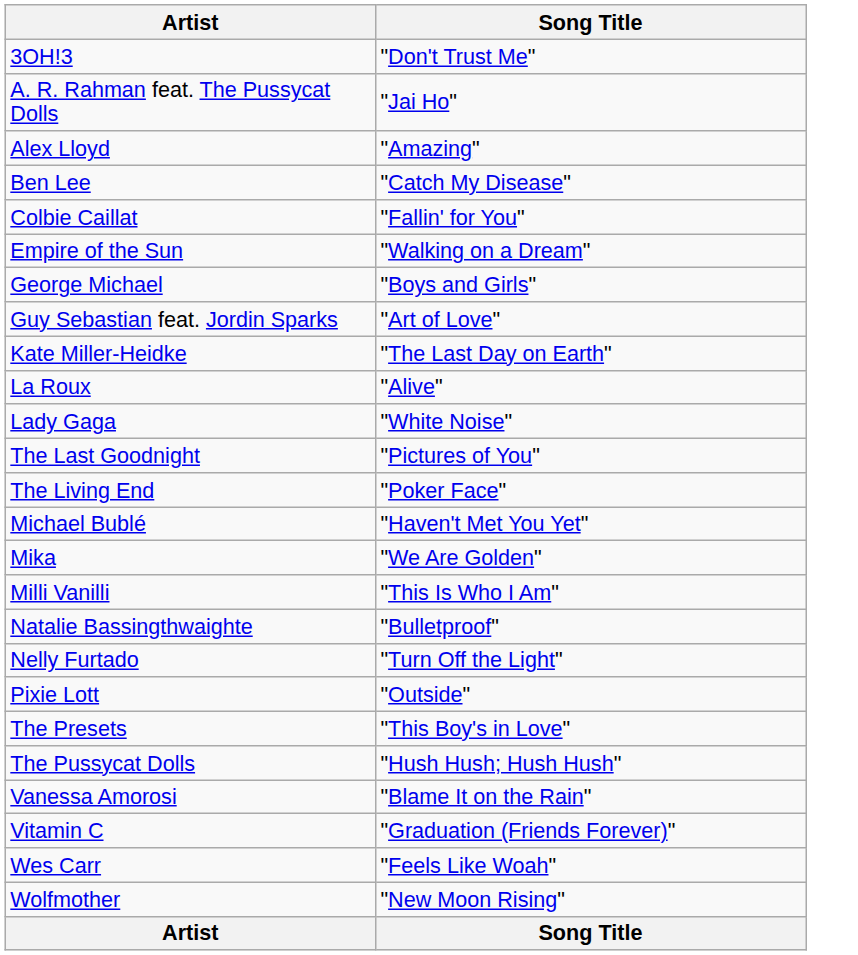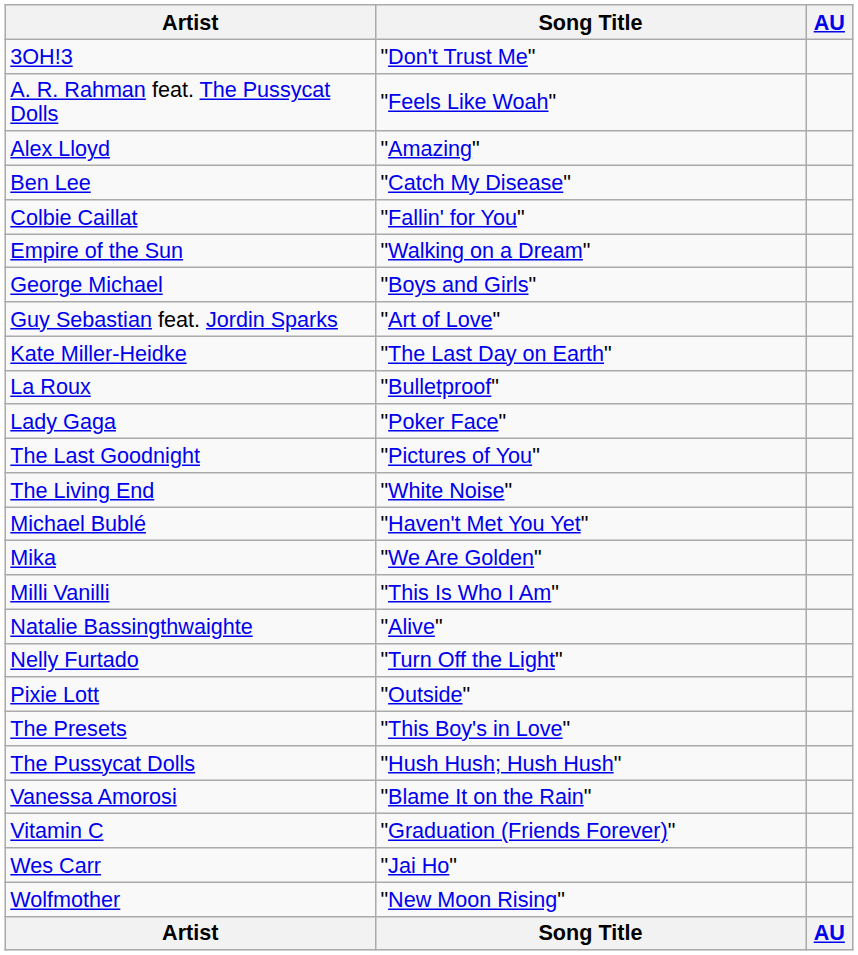+ column: AU | AU
A. R. Rahman feat. The Pussycat Dolls | Song Title: "Jai Ho" -> "Feels Like Woah"
La Roux | Song Title: "Alive" -> "Bulletproof"
Lady Gaga | Song Title: "White Noise" -> "Poker Face"
The Living End | Song Title: "Poker Face" -> "White Noise"
Natalie Bassingthwaighte | Song Title: "Bulletproof" -> "Alive"
Wes Carr | Song Title: "Feels Like Woah" -> "Jai Ho"
